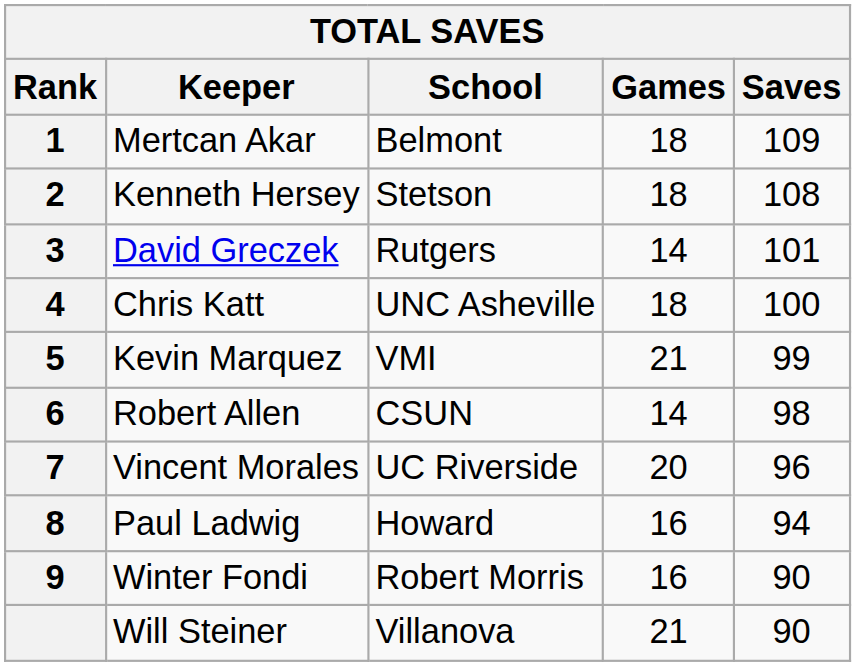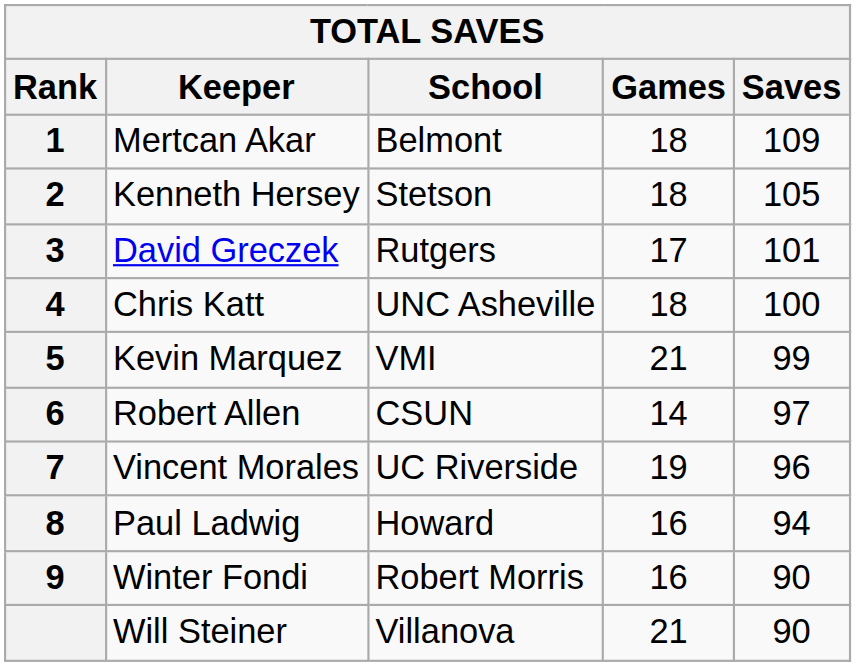Kenneth Hersey | Saves: 108 -> 105
David Greczek | Games: 14 -> 17
Robert Allen | Saves: 98 -> 97
Vincent Morales | Games: 20 -> 19
